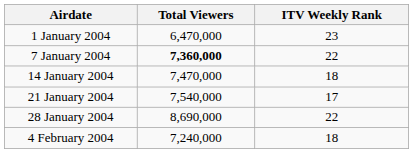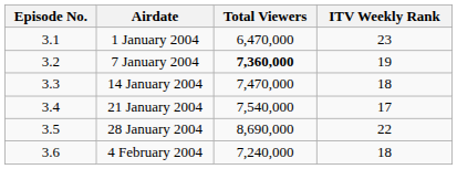+ column: Episode No. | 3.1 | 3.2 | 3.3 | 3.4 | 3.5 | 3.6
7 January 2004 | ITV Weekly Rank: 22 -> 19
